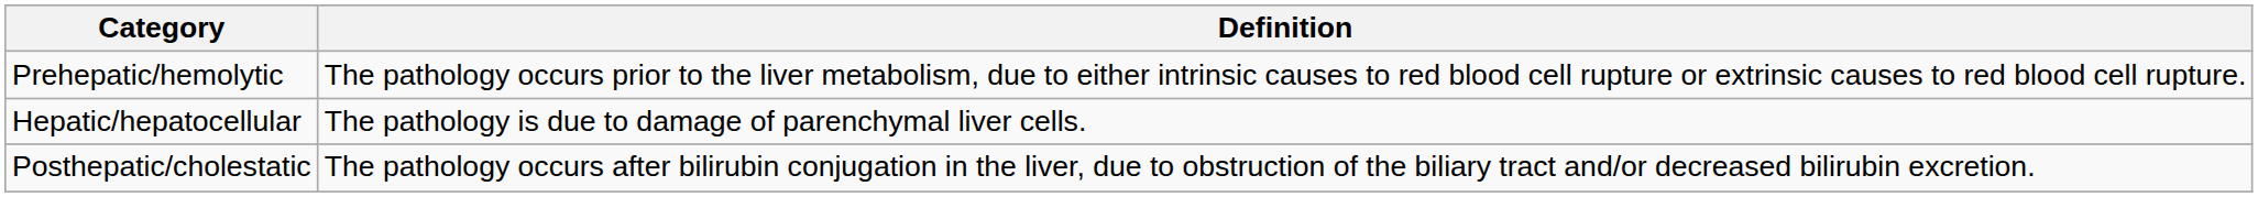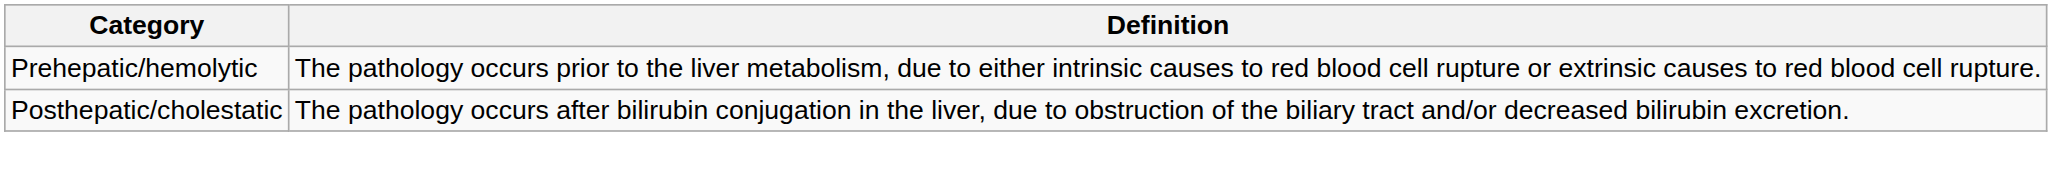- row: Hepatic/hepatocellular | The pathology is due to damage of parenchymal liver cells.
